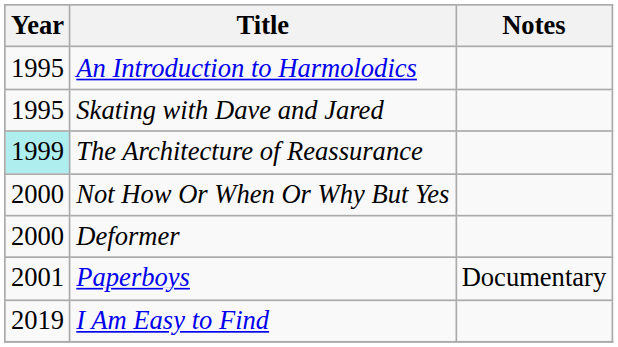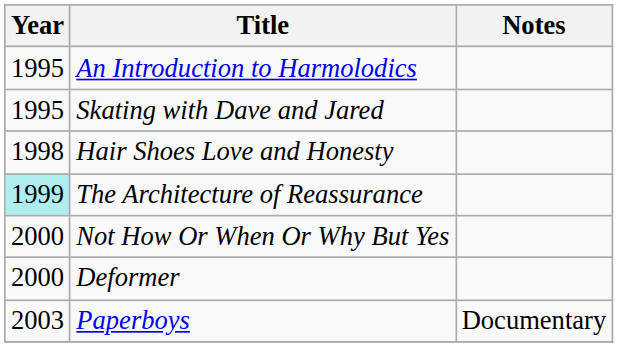+ row: 1998 | Hair Shoes Love and Honesty
Paperboys | Year: 2001 -> 2003
- row: 2019 | I Am Easy to Find
